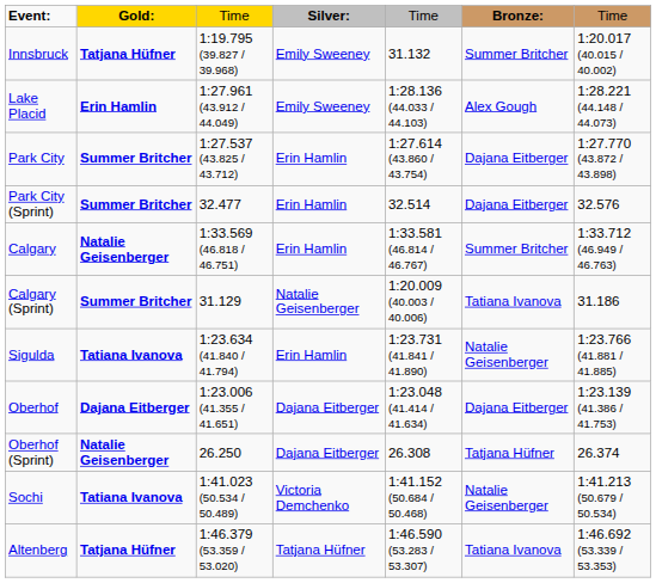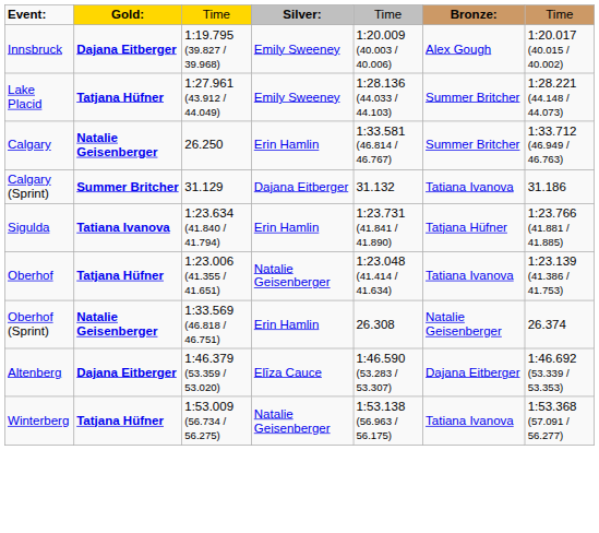Innsbruck | column 2: Tatjana Hüfner -> Dajana Eitberger
Innsbruck | column 5: 31.132 -> 1:20.009 (40.003 / 40.006)
Innsbruck | column 6: Summer Britcher -> Alex Gough
Lake Placid | column 2: Erin Hamlin -> Tatjana Hüfner
Lake Placid | column 6: Alex Gough -> Summer Britcher
- row: Park City | Summer Britcher | 1:27.537 (43.825 / 43.712) | Erin Hamlin | 1:27.614 (43.860 / 43.754) | Dajana Eitberger | 1:27.770 (43.872 / 43.898)
- row: Park City (Sprint) | Summer Britcher | 32.477 | Erin Hamlin | 32.514 | Dajana Eitberger | 32.576
Calgary | column 3: 1:33.569 (46.818 / 46.751) -> 26.250
Calgary (Sprint) | column 4: Natalie Geisenberger -> Dajana Eitberger
Calgary (Sprint) | column 5: 1:20.009 (40.003 / 40.006) -> 31.132
Sigulda | column 6: Natalie Geisenberger -> Tatjana Hüfner
Oberhof | column 2: Dajana Eitberger -> Tatjana Hüfner
Oberhof | column 4: Dajana Eitberger -> Natalie Geisenberger
Oberhof | column 6: Dajana Eitberger -> Tatiana Ivanova
Oberhof (Sprint) | column 3: 26.250 -> 1:33.569 (46.818 / 46.751)
Oberhof (Sprint) | column 4: Dajana Eitberger -> Erin Hamlin
Oberhof (Sprint) | column 6: Tatjana Hüfner -> Natalie Geisenberger
- row: Sochi | Tatiana Ivanova | 1:41.023 (50.534 / 50.489) | Victoria Demchenko | 1:41.152 (50.684 / 50.468) | Natalie Geisenberger | 1:41.213 (50.679 / 50.534)
Altenberg | column 2: Tatjana Hüfner -> Dajana Eitberger
Altenberg | column 4: Tatjana Hüfner -> Elīza Cauce
Altenberg | column 6: Tatiana Ivanova -> Dajana Eitberger
+ row: Winterberg | Tatjana Hüfner | 1:53.009 (56.734 / 56.275) | Natalie Geisenberger | 1:53.138 (56.963 / 56.175) | Tatiana Ivanova | 1:53.368 (57.091 / 56.277)
